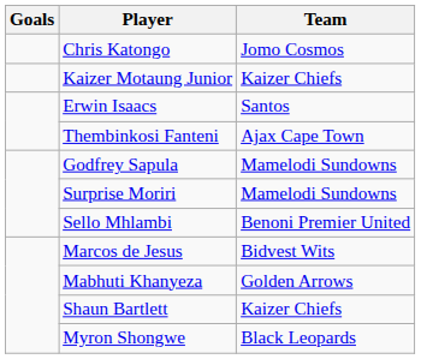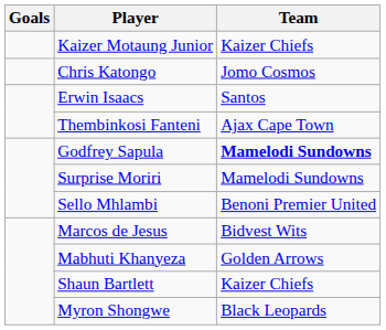rows swapped: Chris Katongo <-> Kaizer Motaung Junior
Godfrey Sapula | Team: normal -> bold
